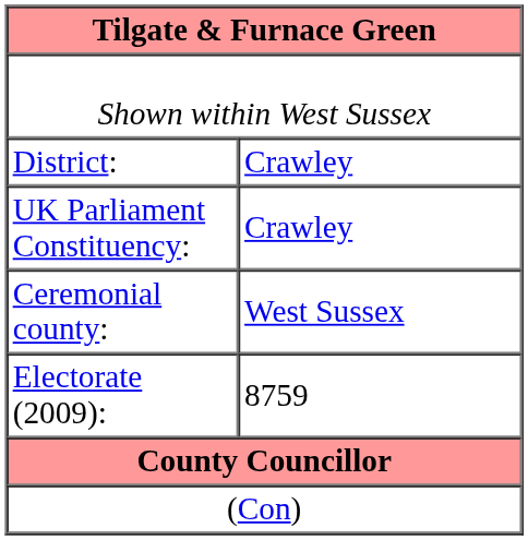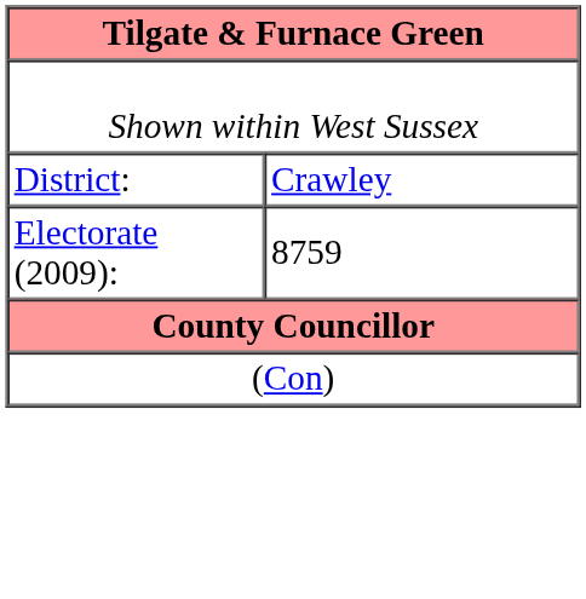- row: UK Parliament Constituency: | Crawley
- row: Ceremonial county: | West Sussex
